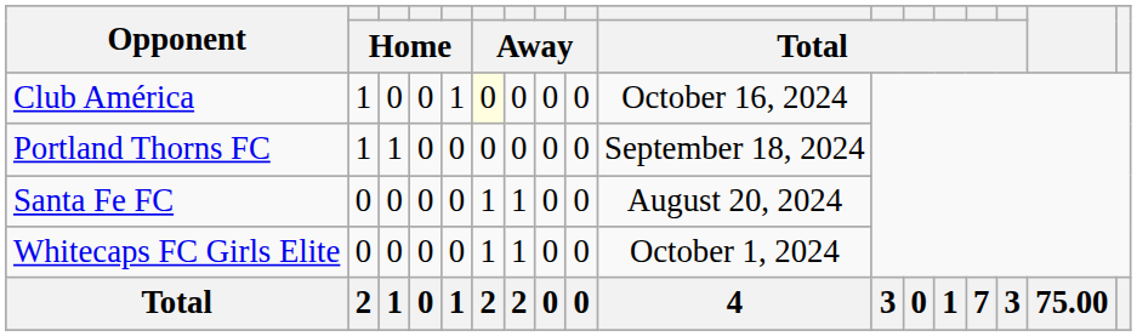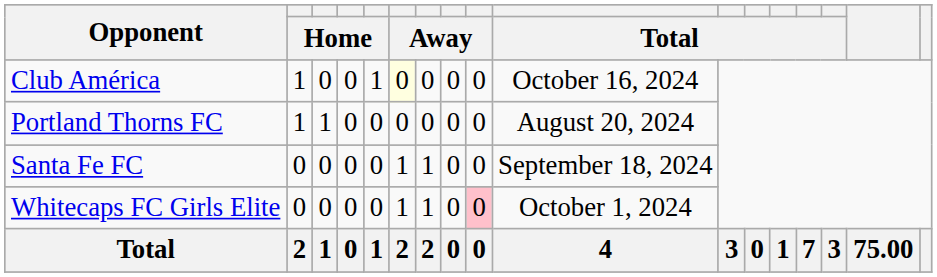Portland Thorns FC | column 10: September 18, 2024 -> August 20, 2024
Santa Fe FC | column 10: August 20, 2024 -> September 18, 2024
Whitecaps FC Girls Elite | column 9: no background -> pink background
